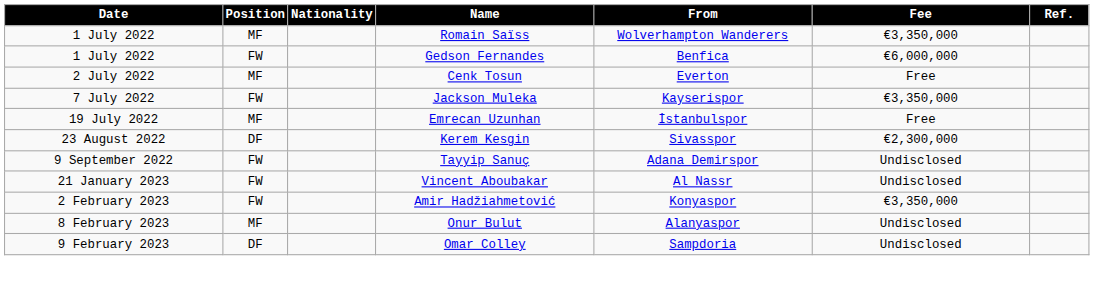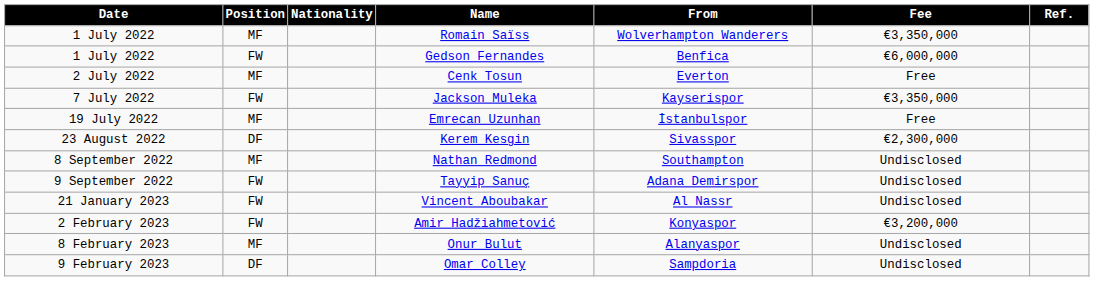+ row: 8 September 2022 | MF | Nathan Redmond | Southampton | Undisclosed
Amir Hadžiahmetović | Fee: €3,350,000 -> €3,200,000
